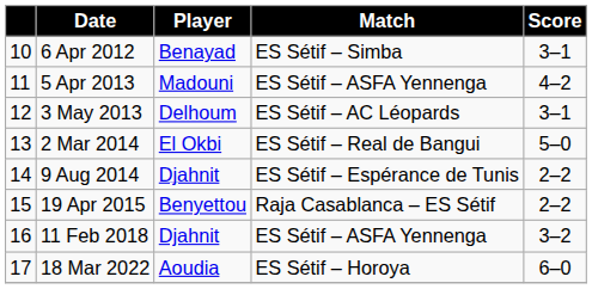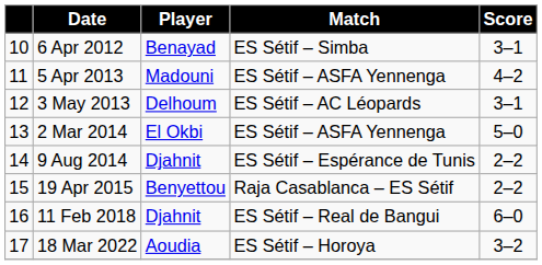2 Mar 2014 | Match: ES Sétif – Real de Bangui -> ES Sétif – ASFA Yennenga
11 Feb 2018 | Match: ES Sétif – ASFA Yennenga -> ES Sétif – Real de Bangui
11 Feb 2018 | Score: 3–2 -> 6–0
18 Mar 2022 | Score: 6–0 -> 3–2
